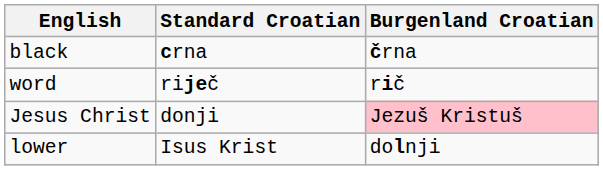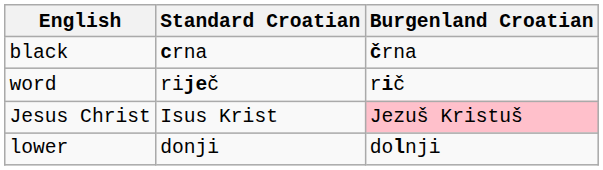Jesus Christ | Standard Croatian: donji -> Isus Krist
lower | Standard Croatian: Isus Krist -> donji
